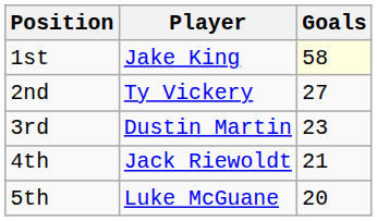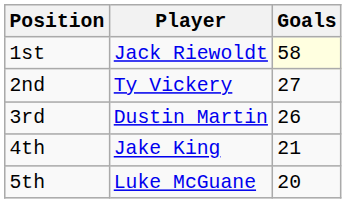1st | Player: Jake King -> Jack Riewoldt
3rd | Goals: 23 -> 26
4th | Player: Jack Riewoldt -> Jake King
